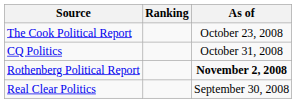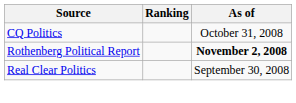- row: The Cook Political Report | October 23, 2008
